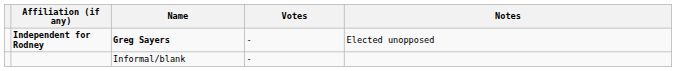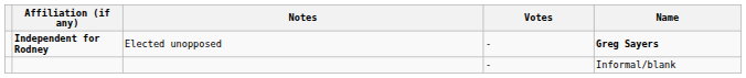columns swapped: Name <-> Notes
